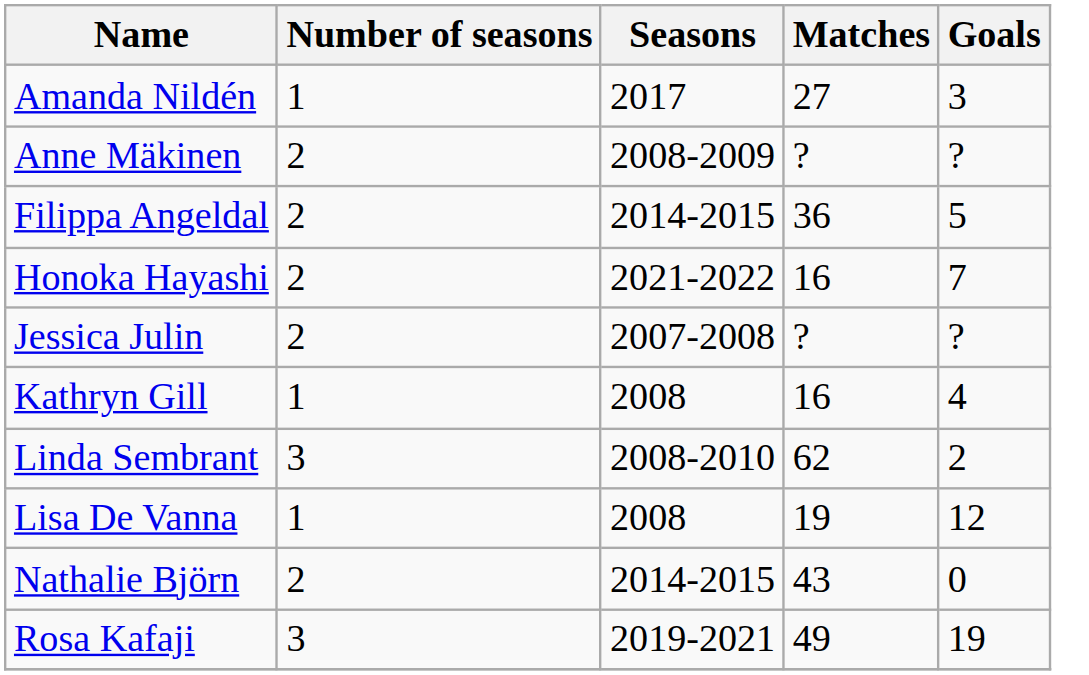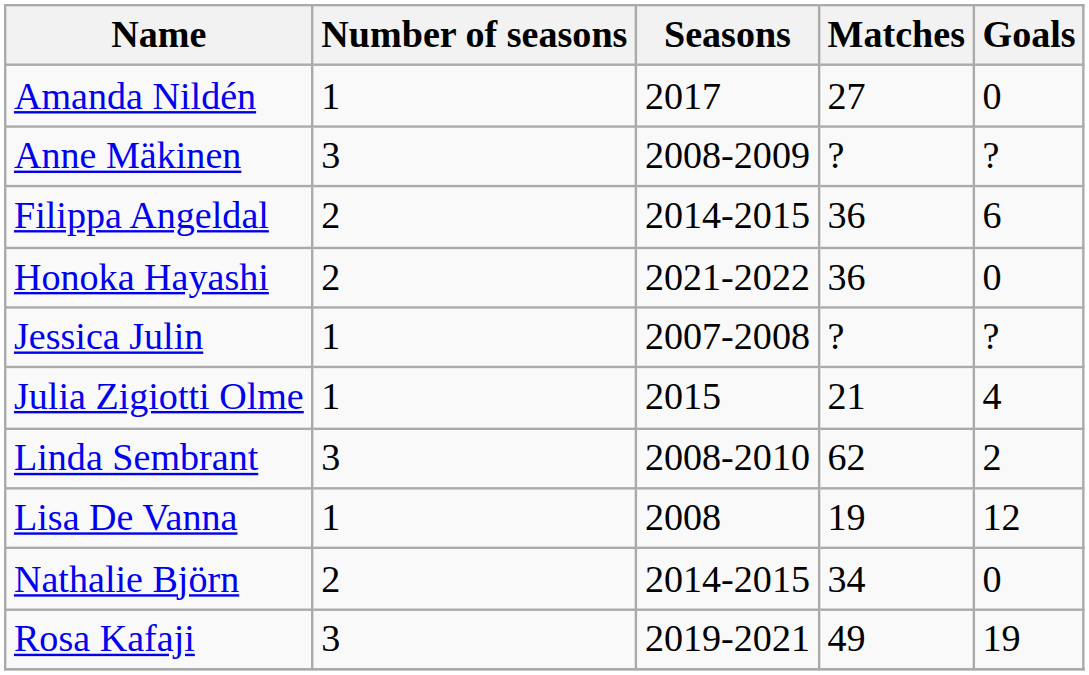Amanda Nildén | Goals: 3 -> 0
Anne Mäkinen | Number of seasons: 2 -> 3
Filippa Angeldal | Goals: 5 -> 6
Honoka Hayashi | Matches: 16 -> 36
Honoka Hayashi | Goals: 7 -> 0
Jessica Julin | Number of seasons: 2 -> 1
+ row: Julia Zigiotti Olme | 1 | 2015 | 21 | 4
- row: Kathryn Gill | 1 | 2008 | 16 | 4
Nathalie Björn | Matches: 43 -> 34
